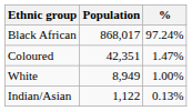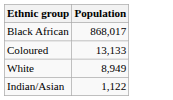- column: % | 97.24% | 1.47% | 1.00% | 0.13%
Coloured | Population: 42,351 -> 13,133
